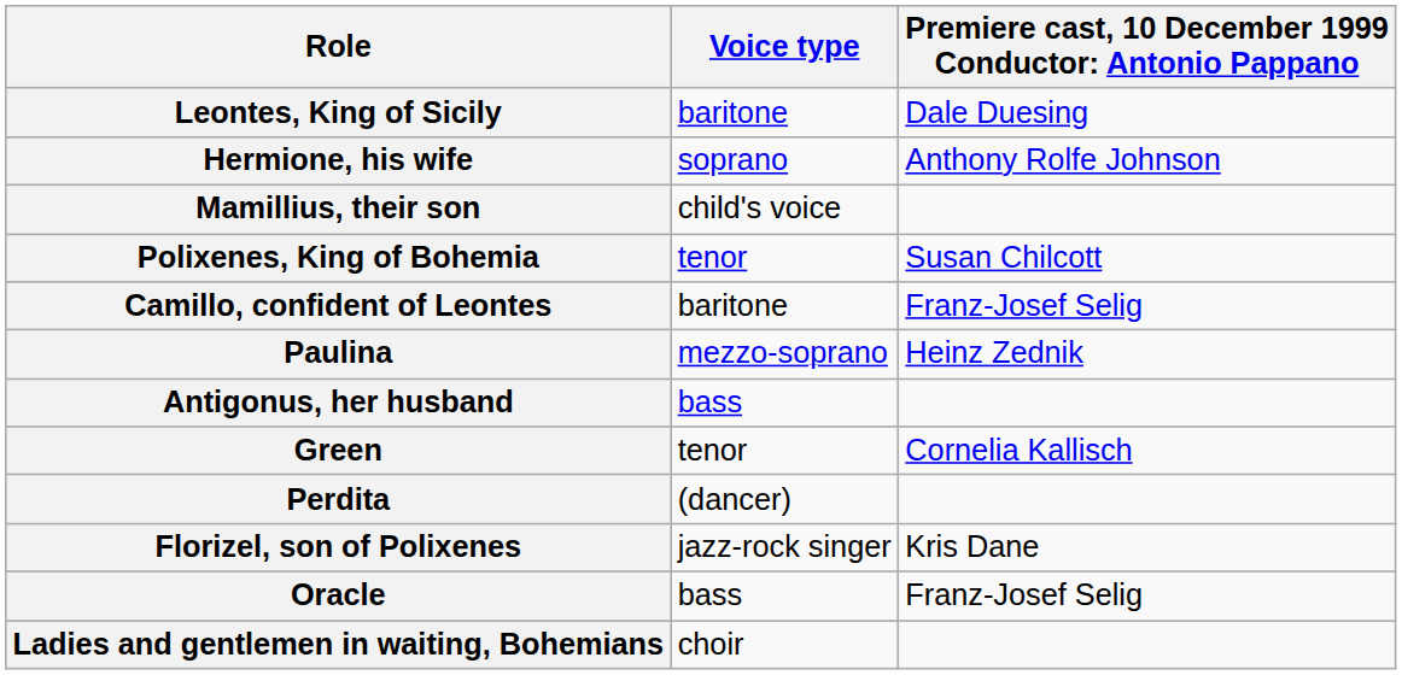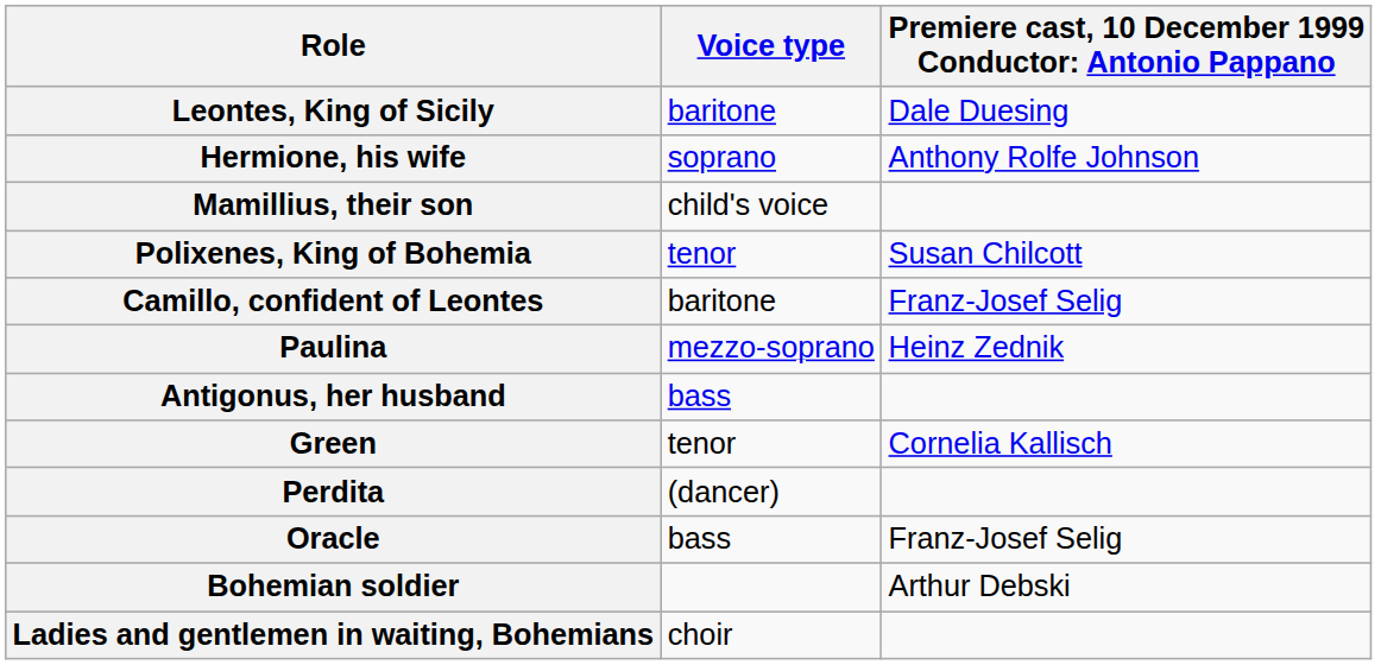- row: Florizel, son of Polixenes | jazz-rock singer | Kris Dane
+ row: Bohemian soldier | Arthur Debski
